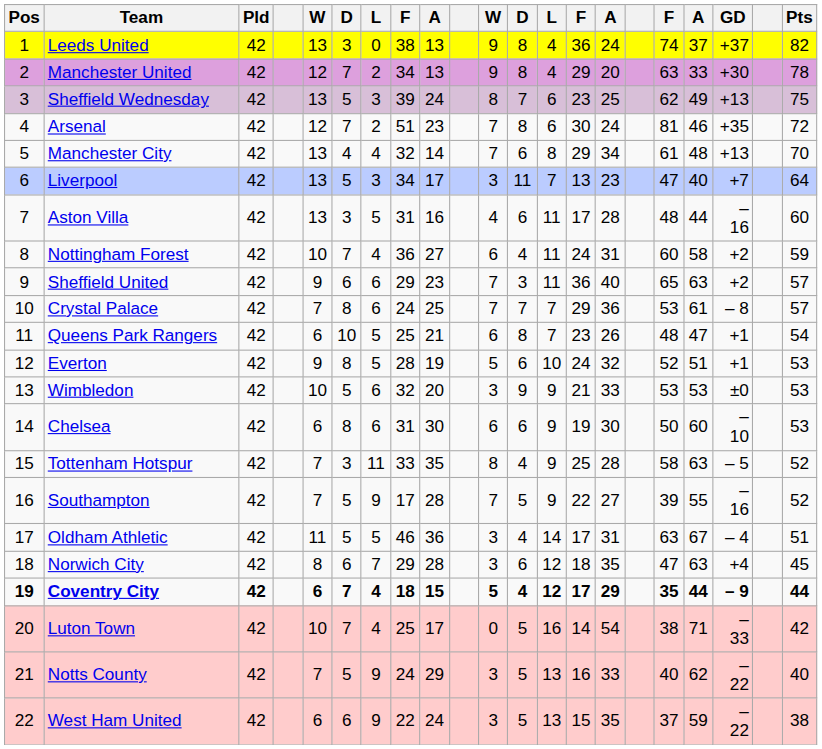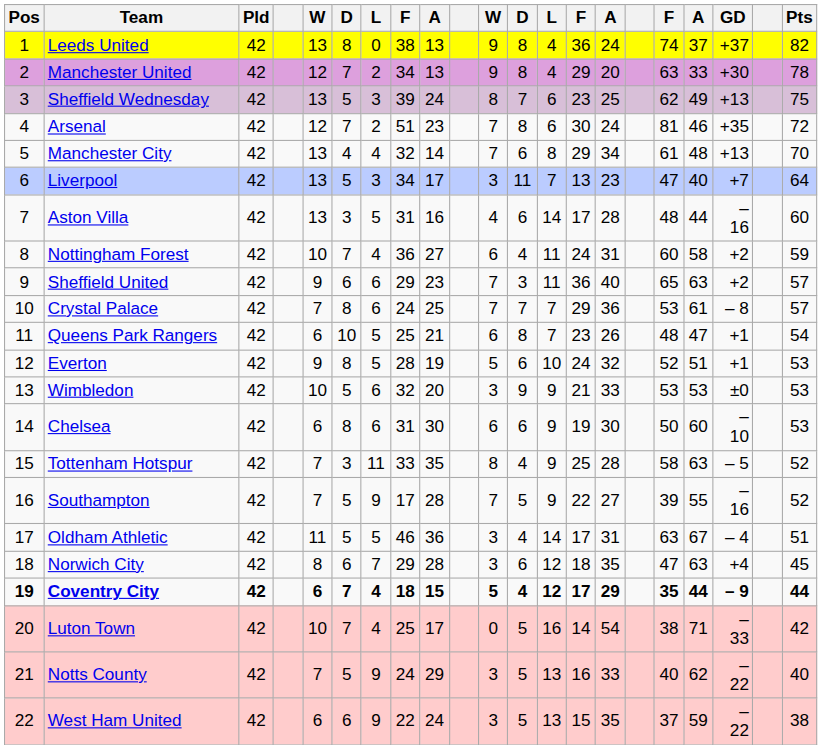Leeds United | column 6: 3 -> 8
Aston Villa | column 13: 11 -> 14
